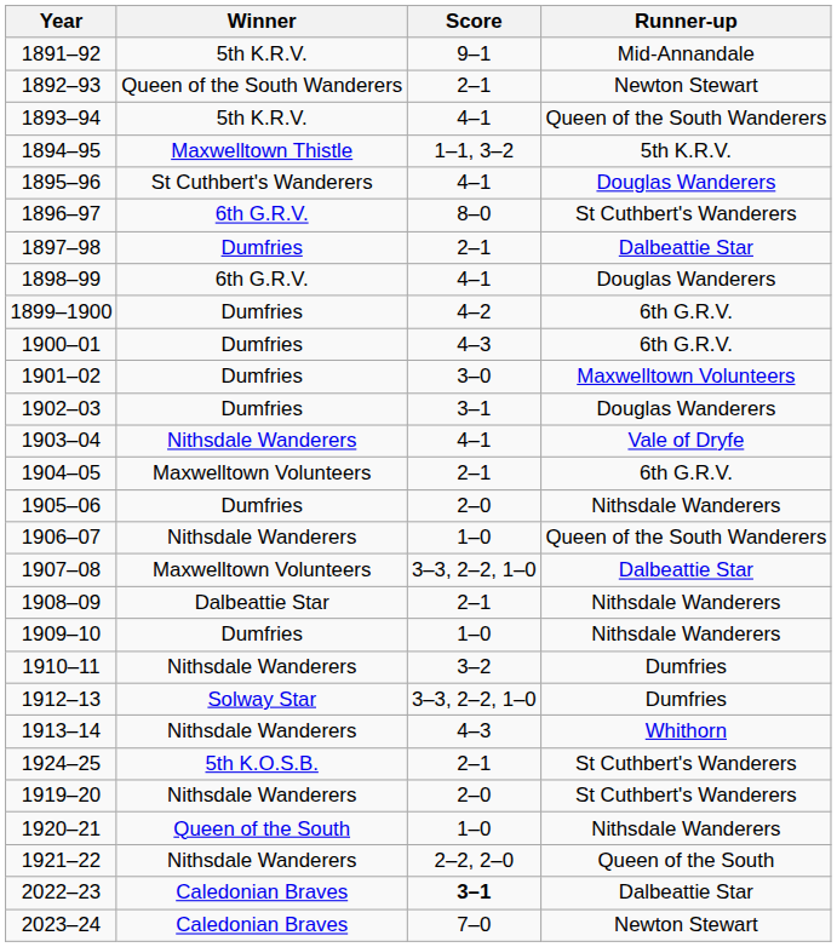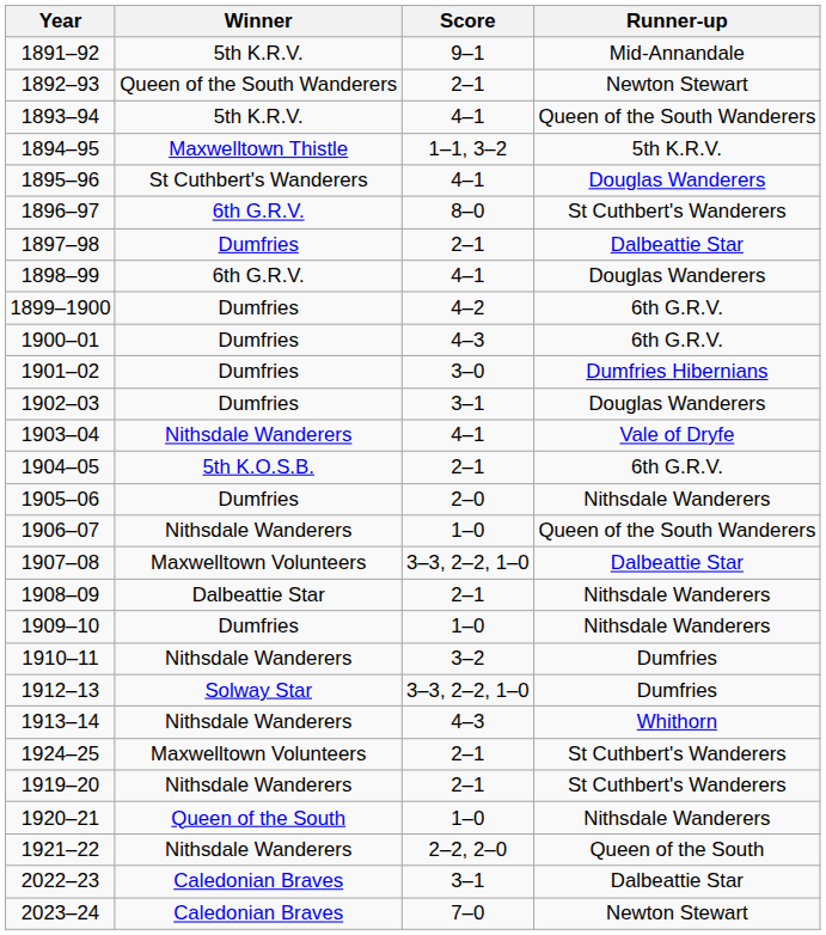1901–02 | Runner-up: Maxwelltown Volunteers -> Dumfries Hibernians
1904–05 | Winner: Maxwelltown Volunteers -> 5th K.O.S.B.
1924–25 | Winner: 5th K.O.S.B. -> Maxwelltown Volunteers
1919–20 | Score: 2–0 -> 2–1
2022–23 | Score: bold -> normal
